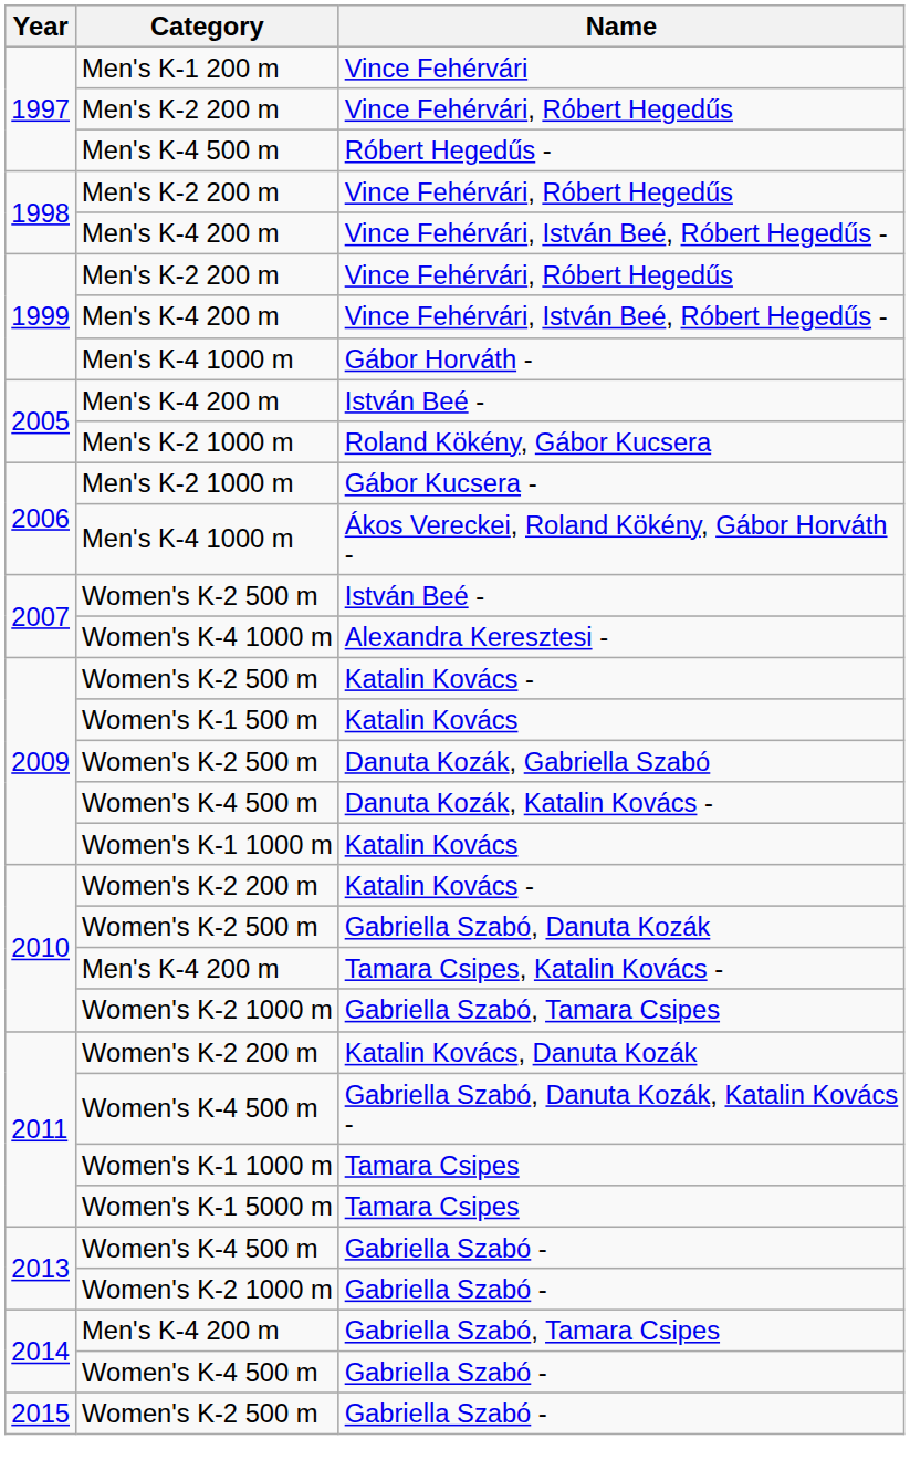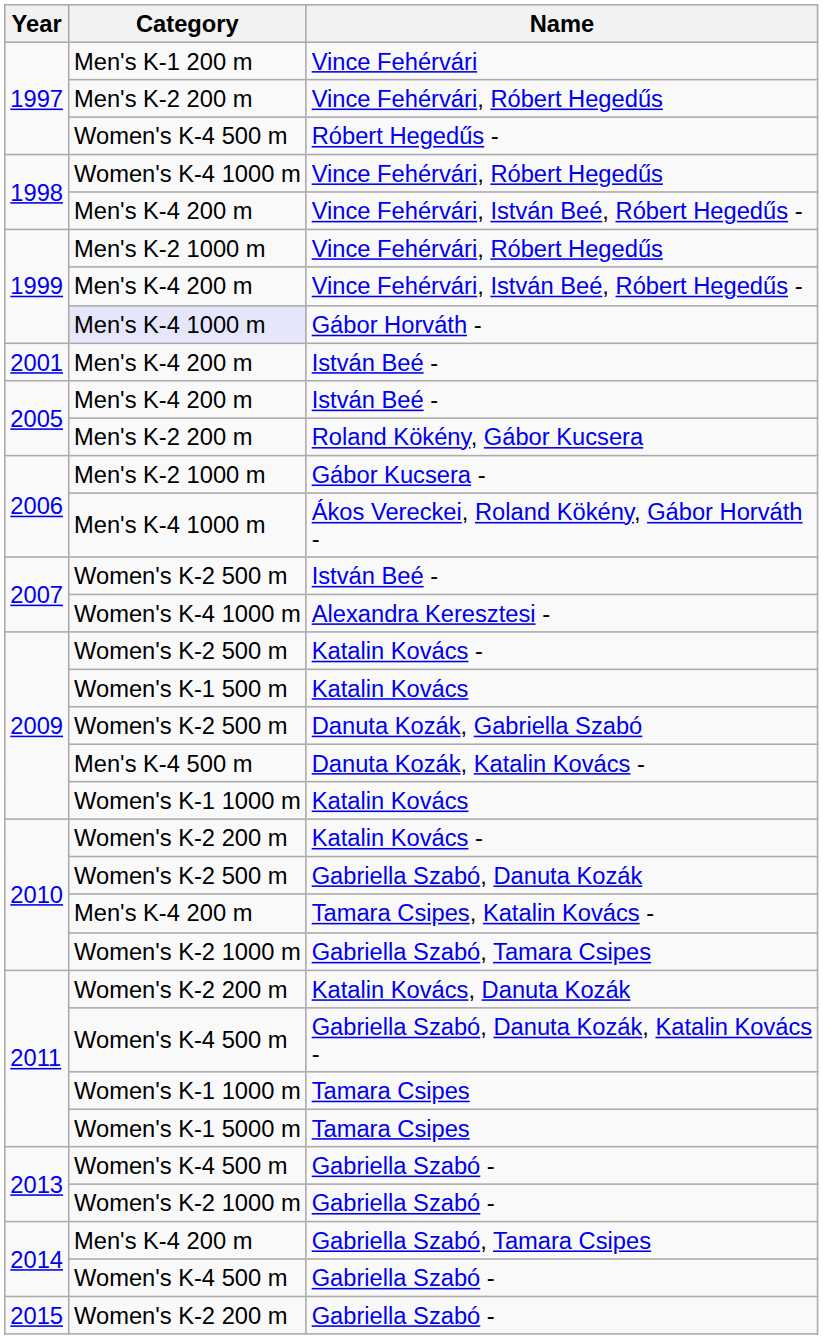Róbert Hegedűs - | Category: Men's K-4 500 m -> Women's K-4 500 m
1998 / Vince Fehérvári, Róbert Hegedűs | Category: Men's K-2 200 m -> Women's K-4 1000 m
1999 / Vince Fehérvári, Róbert Hegedűs | Category: Men's K-2 200 m -> Men's K-2 1000 m
Gábor Horváth - | Category: no background -> lavender background
+ row: 2001 | Men's K-4 200 m | István Beé -
Roland Kökény, Gábor Kucsera | Category: Men's K-2 1000 m -> Men's K-2 200 m
Danuta Kozák, Katalin Kovács - | Category: Women's K-4 500 m -> Men's K-4 500 m
2015 / Gabriella Szabó - | Category: Women's K-2 500 m -> Women's K-2 200 m
